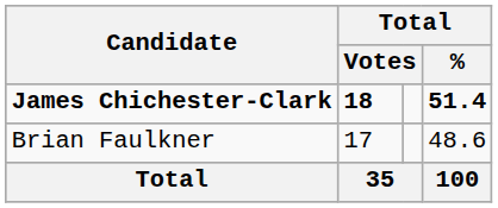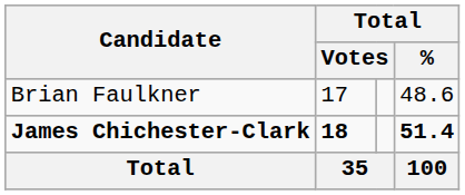rows swapped: James Chichester-Clark <-> Brian Faulkner
